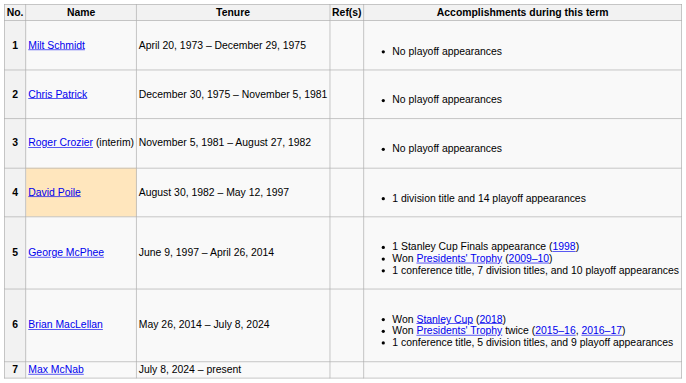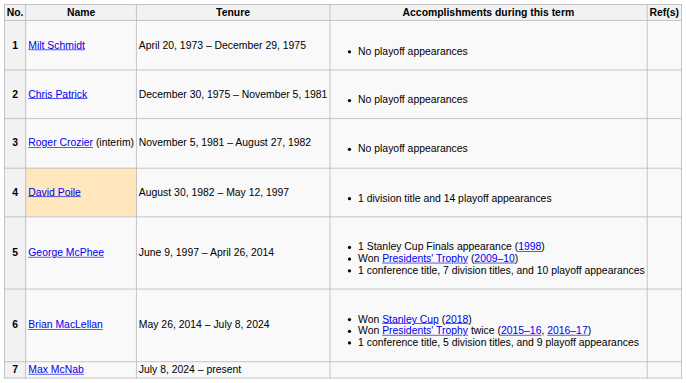columns swapped: Accomplishments during this term <-> Ref(s)
